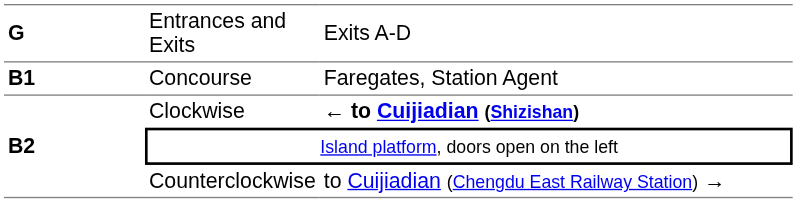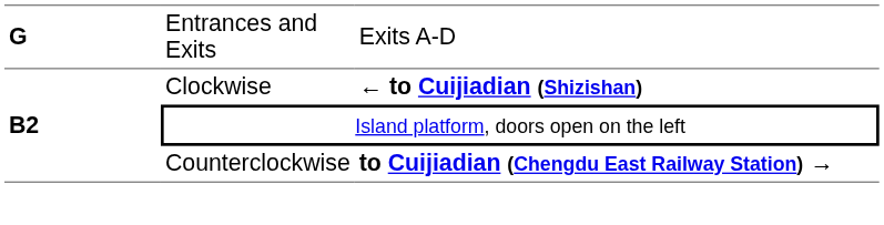- row: B1 | Concourse | Faregates, Station Agent
Counterclockwise | column 3: normal -> bold
